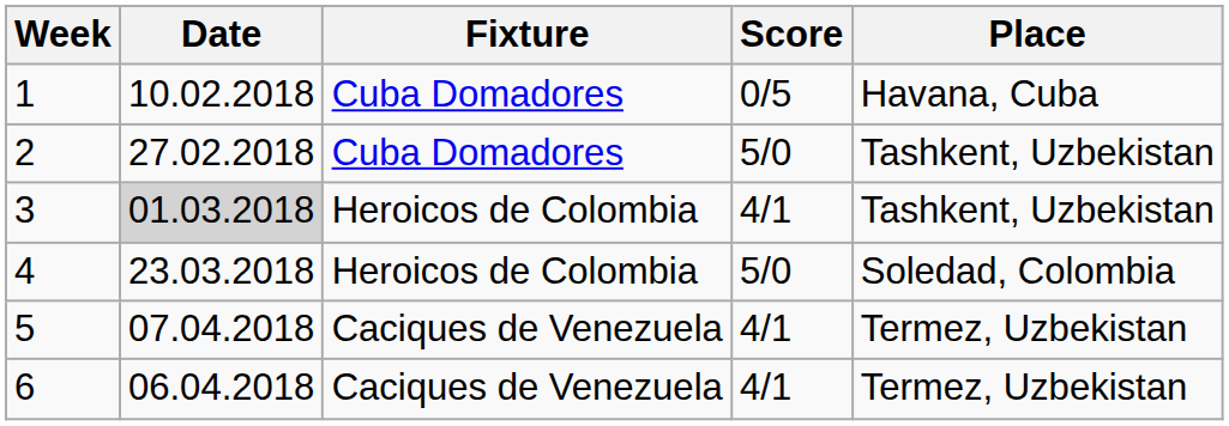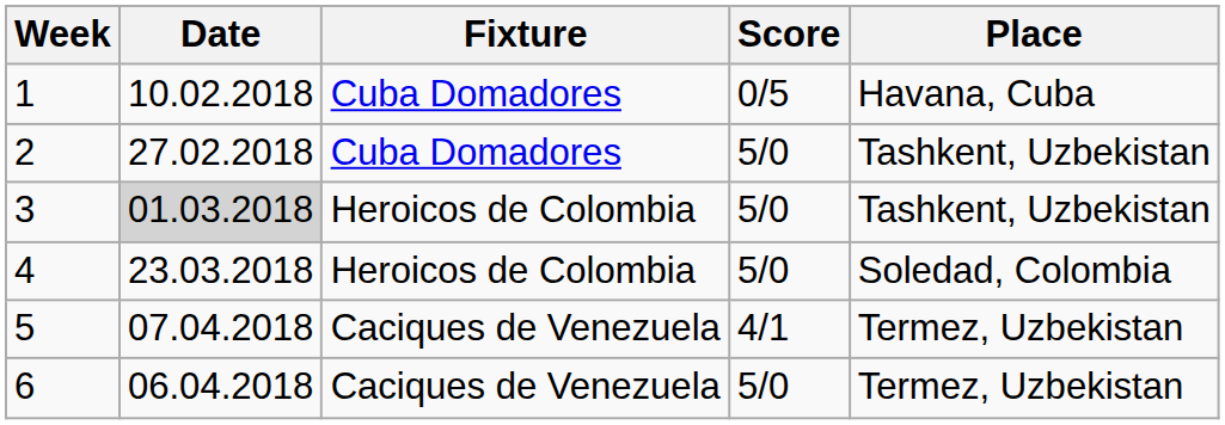3 | Score: 4/1 -> 5/0
6 | Score: 4/1 -> 5/0
